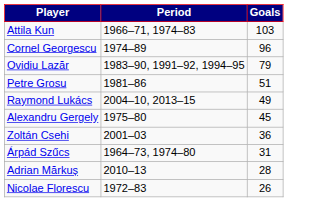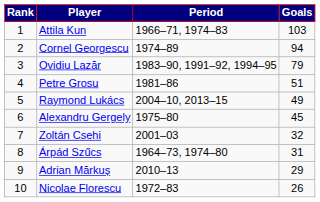+ column: Rank | 1 | 2 | 3 | 4 | 5 | 6 | 7 | 8 | 9 | 10
Cornel Georgescu | Goals: 96 -> 94
Zoltán Csehi | Goals: 36 -> 32
Adrian Mărkuș | Goals: 28 -> 29
